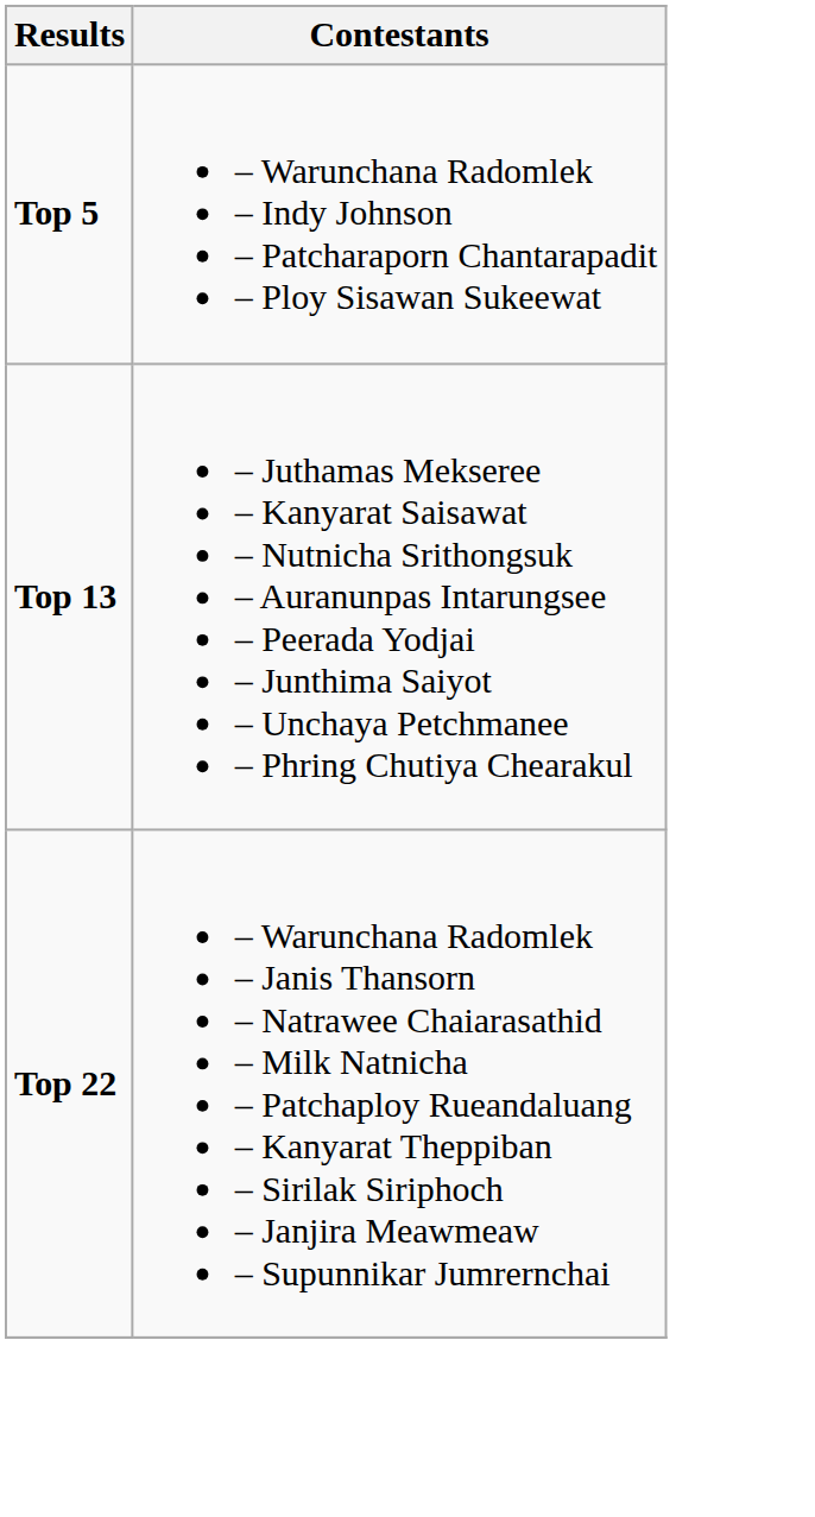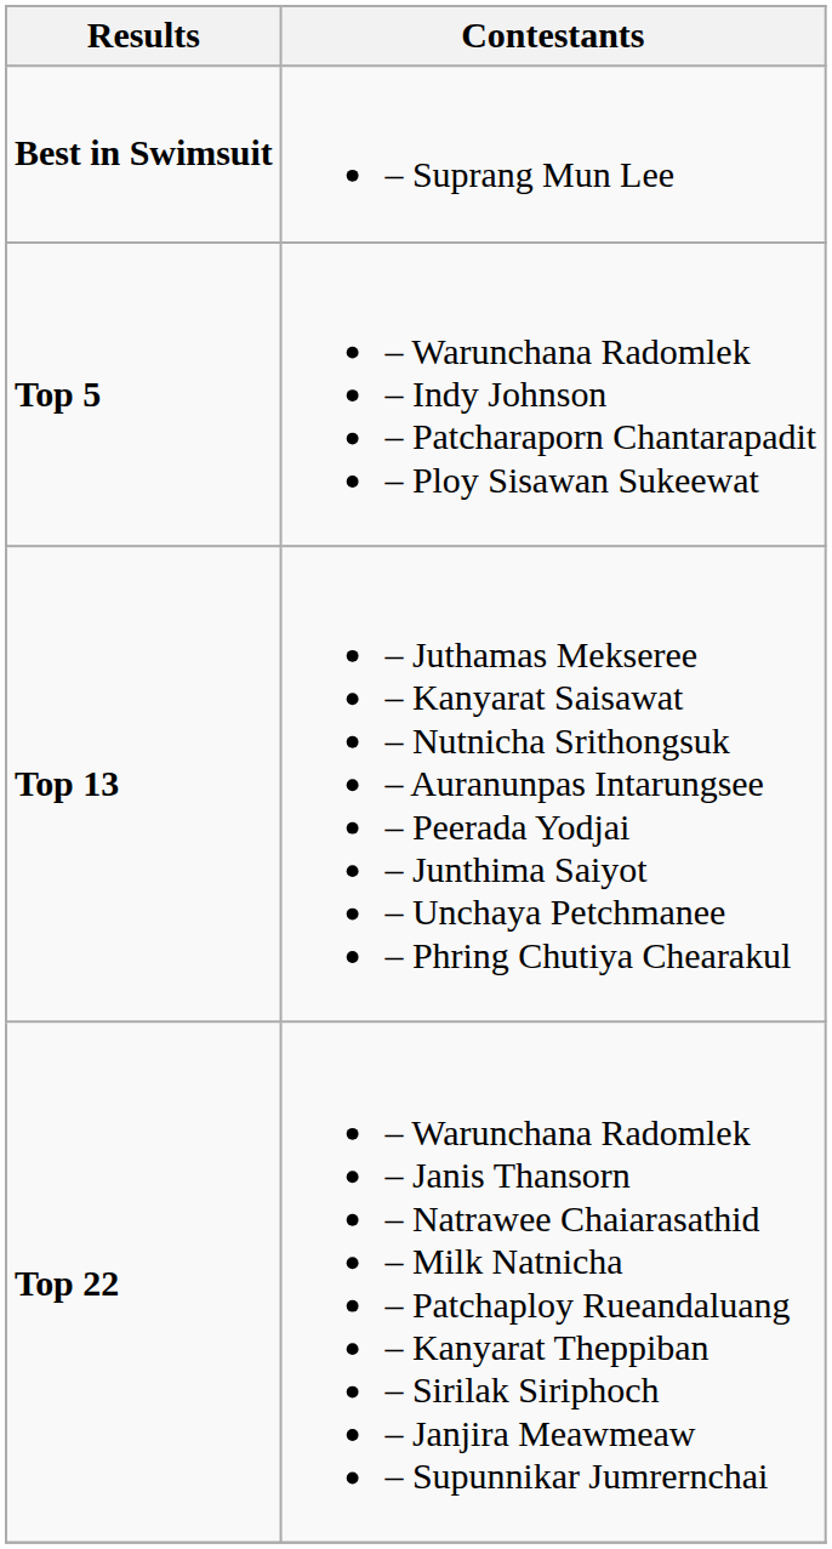+ row: Best in Swimsuit | – Suprang Mun Lee
